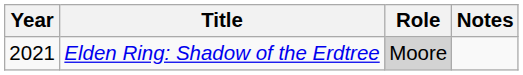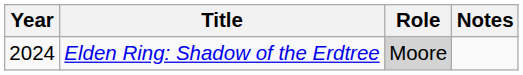Elden Ring: Shadow of the Erdtree | Year: 2021 -> 2024
